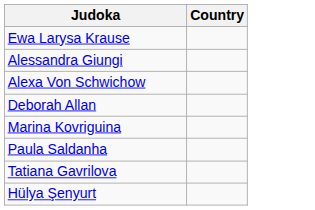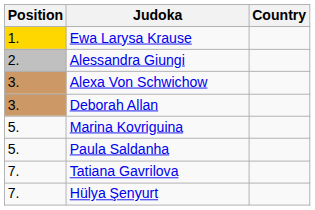+ column: Position | 1. | 2. | 3. | 3. | 5. | 5. | 7. | 7.
